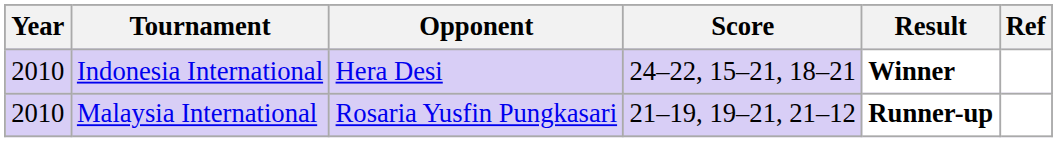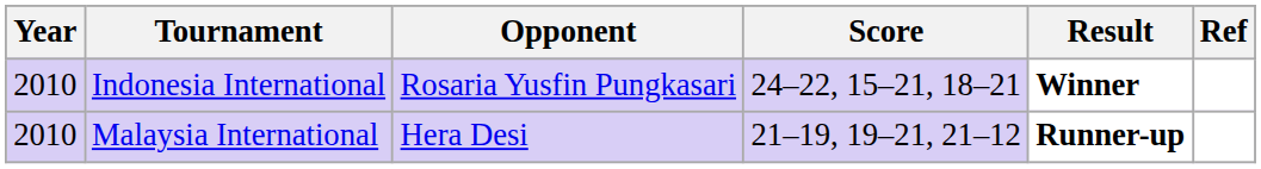Indonesia International | Opponent: Hera Desi -> Rosaria Yusfin Pungkasari
Malaysia International | Opponent: Rosaria Yusfin Pungkasari -> Hera Desi
